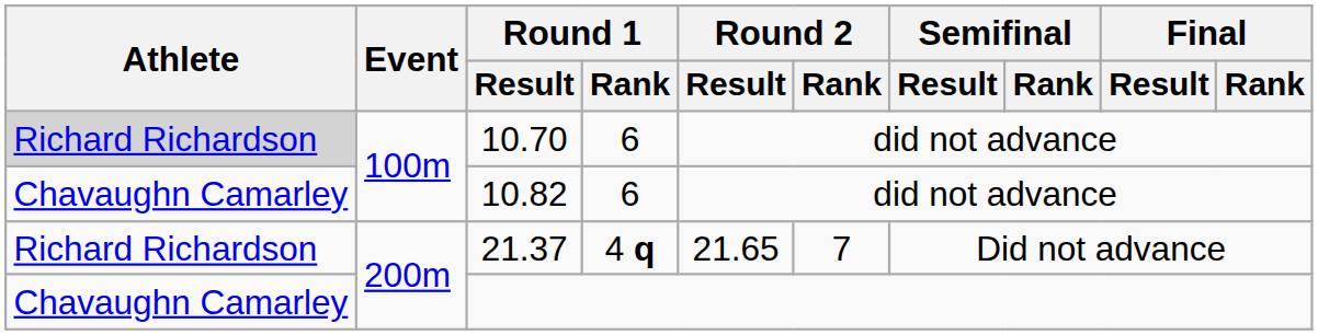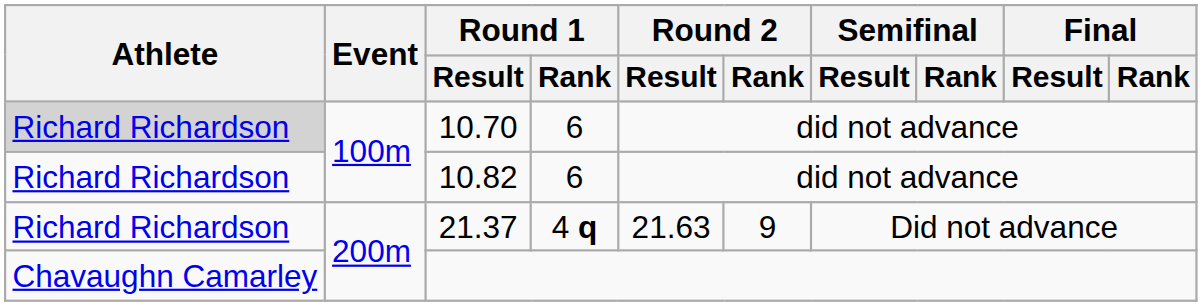10.82 | Athlete: Chavaughn Camarley -> Richard Richardson
21.37 | Round 2 / Result: 21.65 -> 21.63
21.37 | Round 2 / Rank: 7 -> 9
